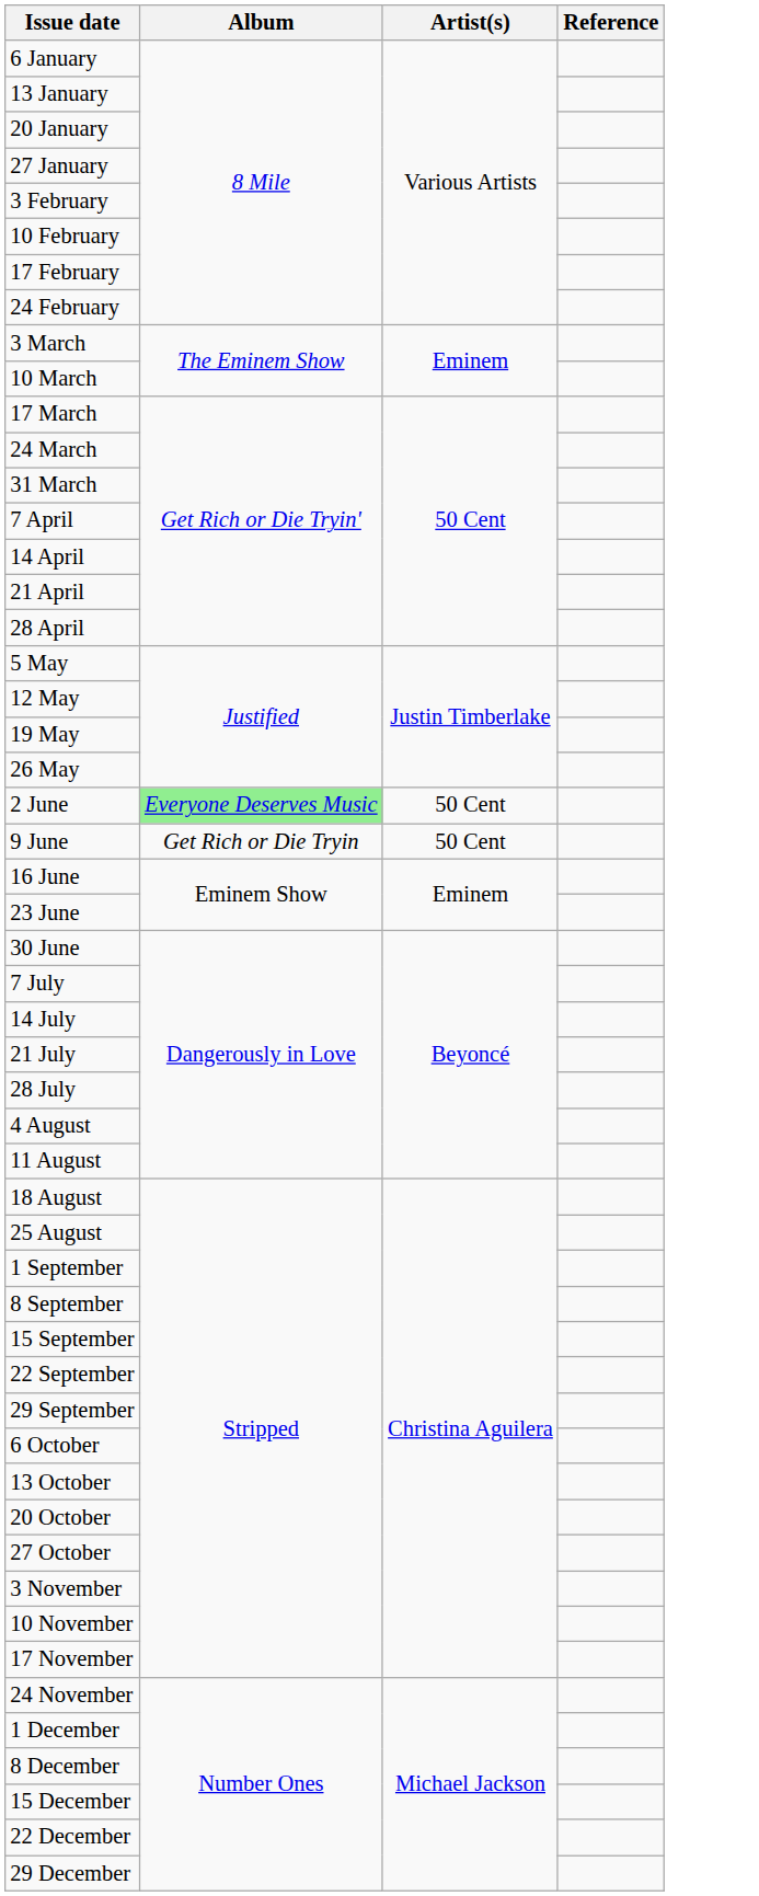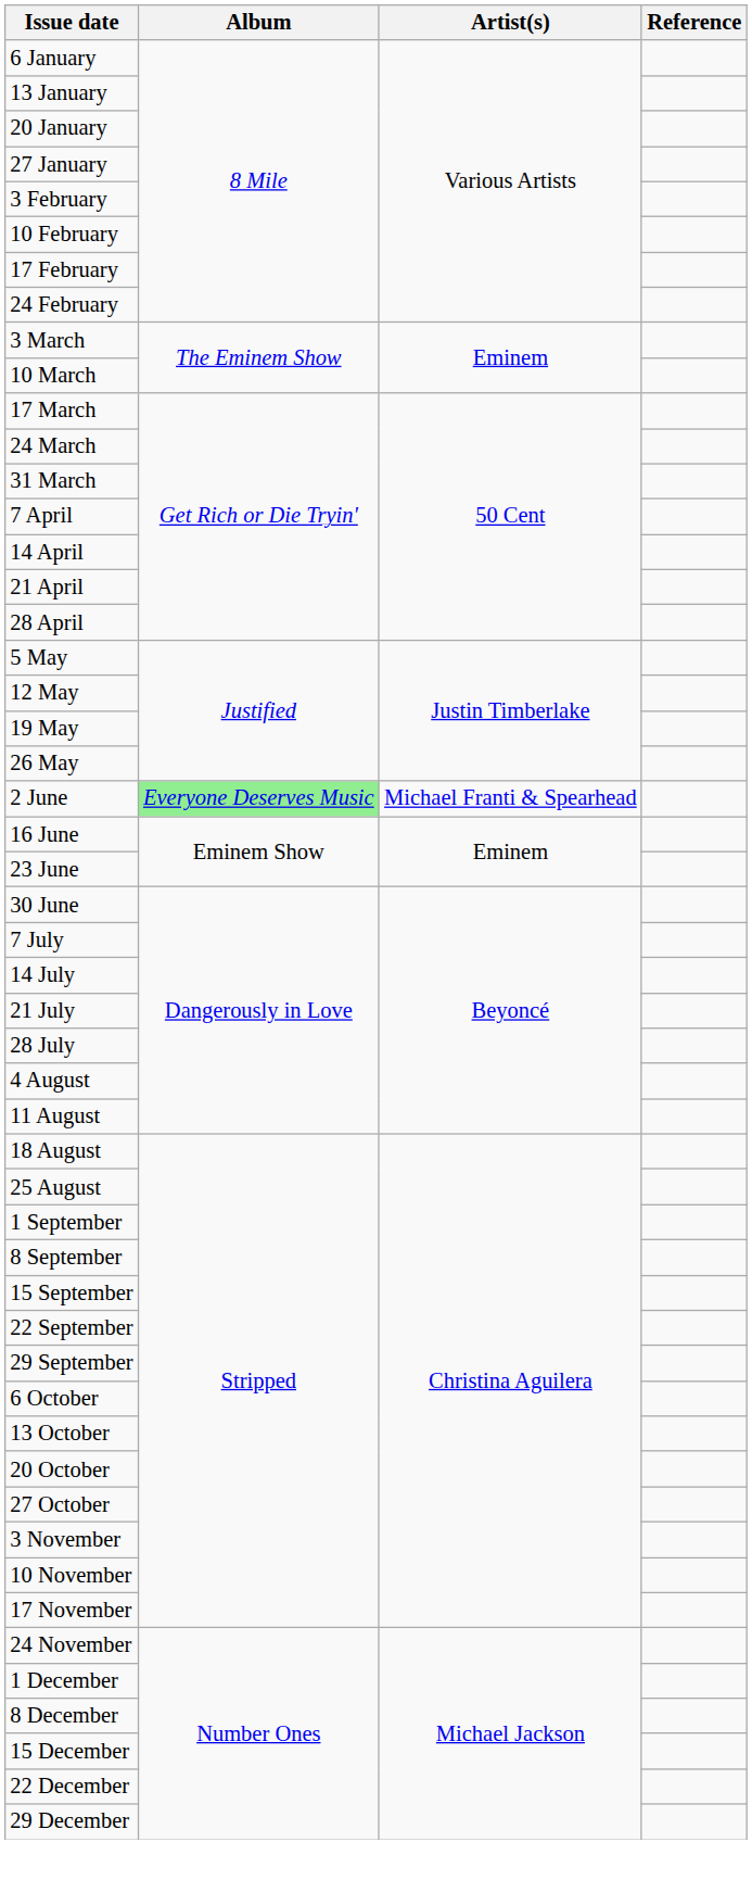2 June | Artist(s): 50 Cent -> Michael Franti & Spearhead
- row: 9 June | Get Rich or Die Tryin | 50 Cent
